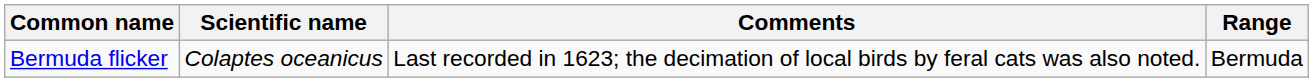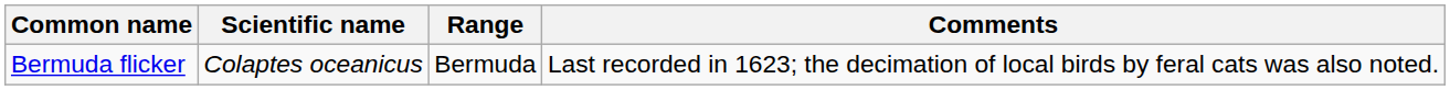columns swapped: Range <-> Comments
